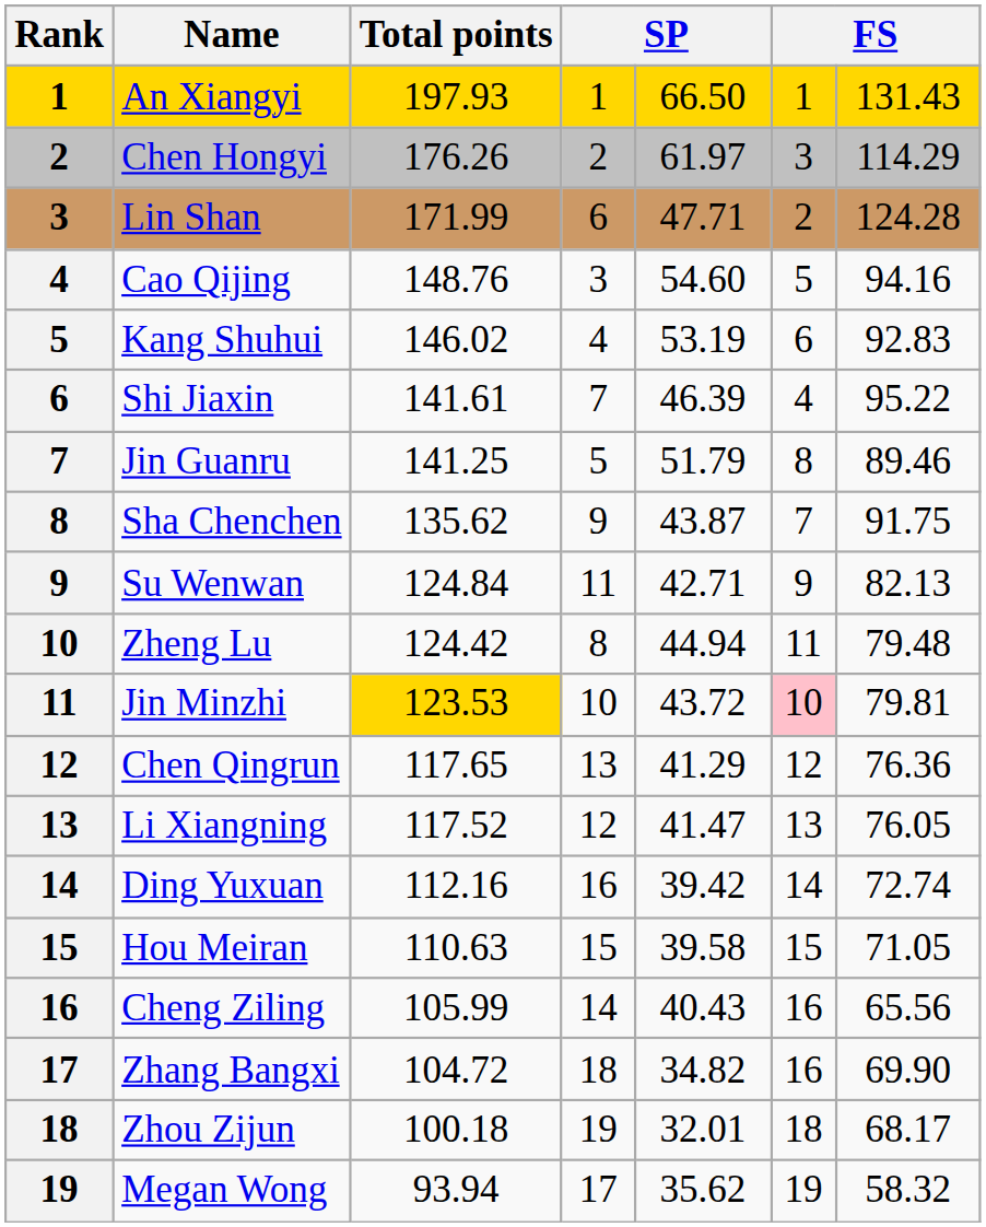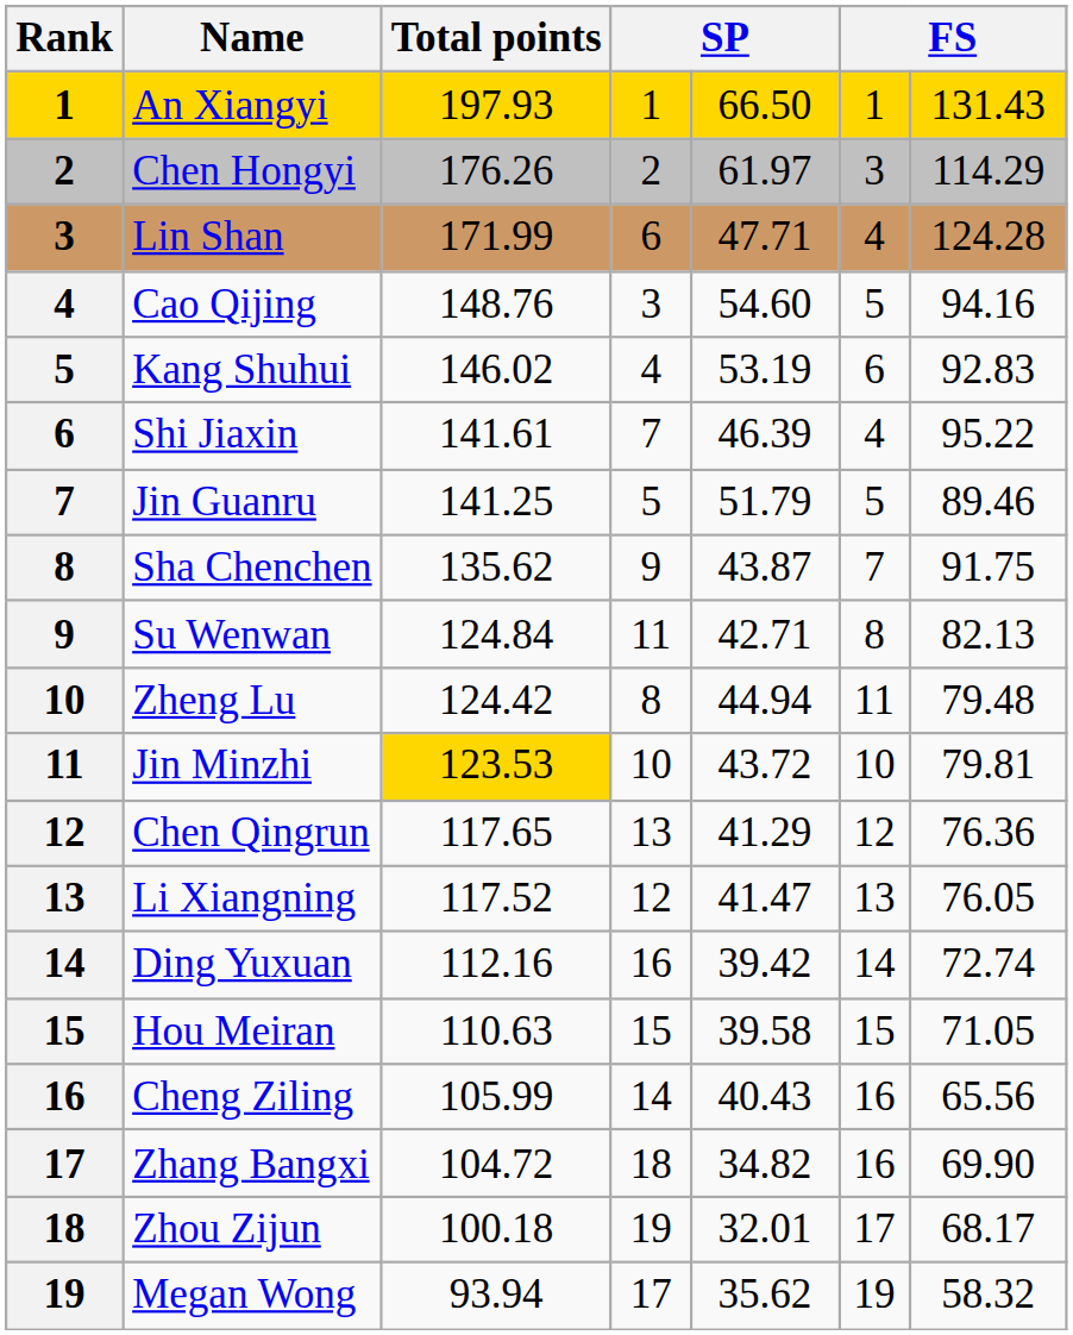Lin Shan | column 6: 2 -> 4
Jin Guanru | column 6: 8 -> 5
Su Wenwan | column 6: 9 -> 8
Jin Minzhi | column 6: pink background -> no background
Zhou Zijun | column 6: 18 -> 17
